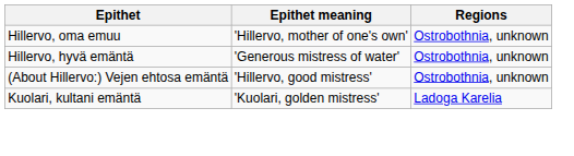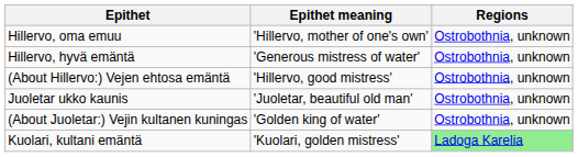+ row: Juoletar ukko kaunis | 'Juoletar, beautiful old man' | Ostrobothnia, unknown
+ row: (About Juoletar:) Vejin kultanen kuningas | 'Golden king of water' | Ostrobothnia, unknown
Kuolari, kultani emäntä | Regions: no background -> lightgreen background
